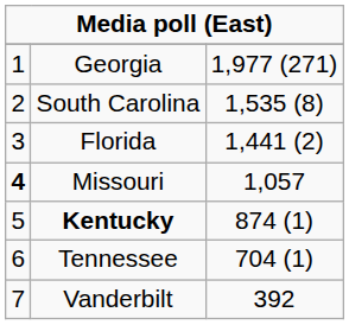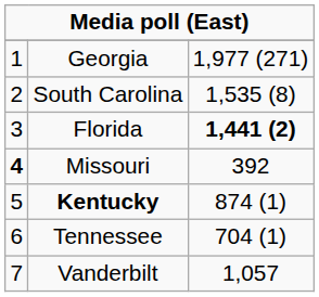Florida | column 3: normal -> bold
Missouri | column 3: 1,057 -> 392
Vanderbilt | column 3: 392 -> 1,057
